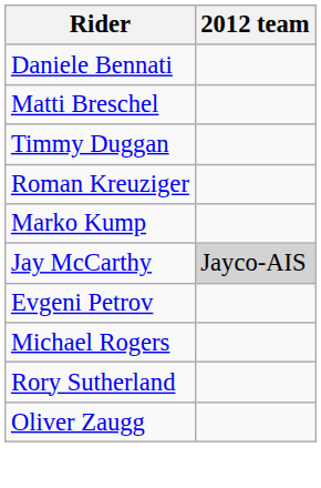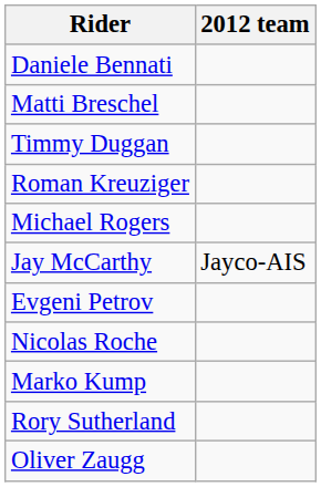rows swapped: Marko Kump <-> Michael Rogers
Jay McCarthy | 2012 team: lightgrey background -> no background
+ row: Nicolas Roche
